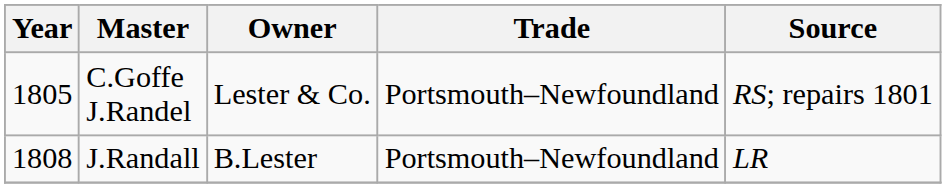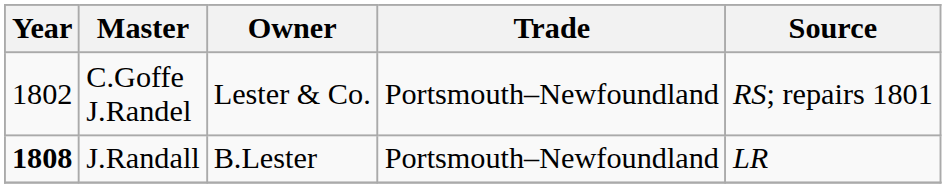C.Goffe J.Randel | Year: 1805 -> 1802
J.Randall | Year: normal -> bold
